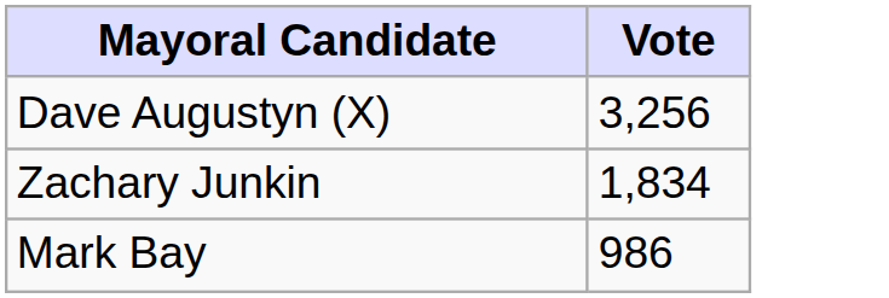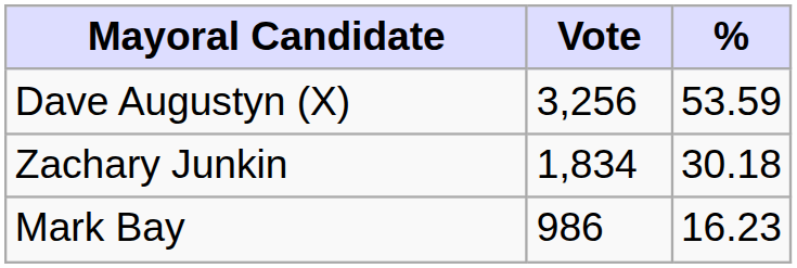+ column: % | 53.59 | 30.18 | 16.23
